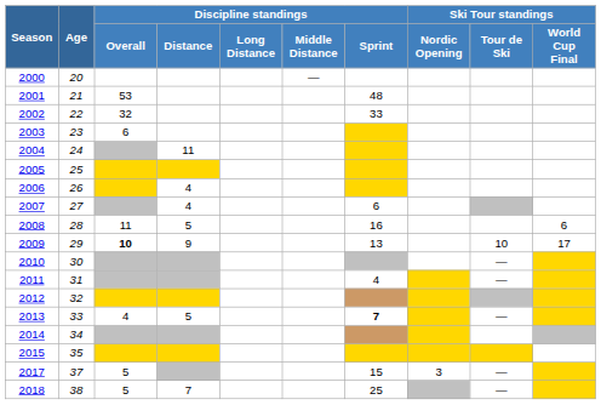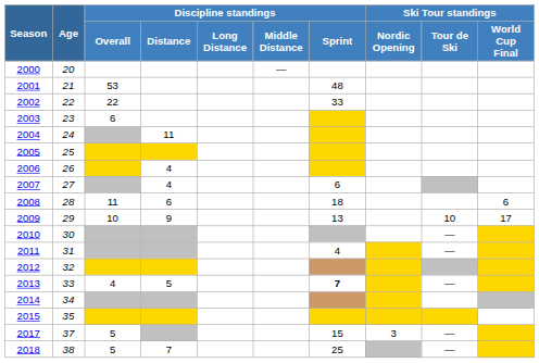2002 | Discipline standings / Overall: 32 -> 22
2008 | Discipline standings / Distance: 5 -> 6
2008 | Discipline standings / Sprint: 16 -> 18
2009 | Discipline standings / Overall: bold -> normal
